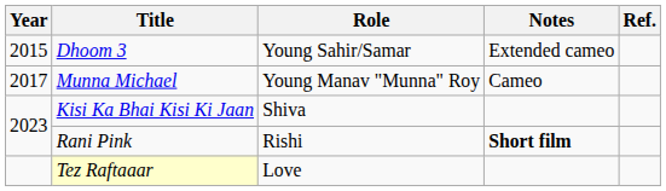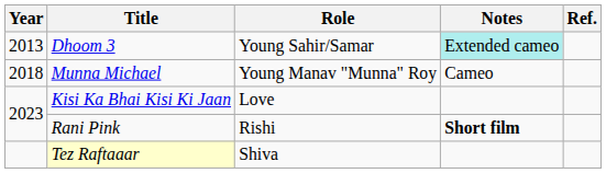Dhoom 3 | Year: 2015 -> 2013
Dhoom 3 | Notes: no background -> paleturquoise background
Munna Michael | Year: 2017 -> 2018
Kisi Ka Bhai Kisi Ki Jaan | Role: Shiva -> Love
Tez Raftaaar | Role: Love -> Shiva
